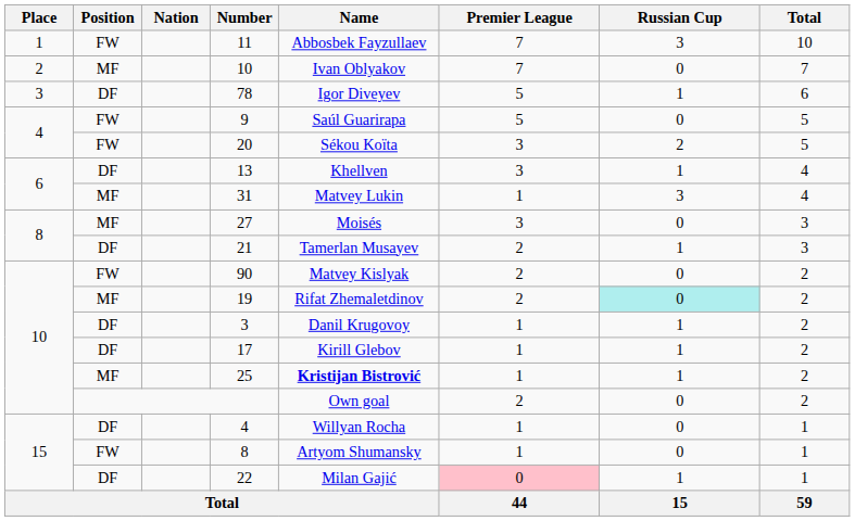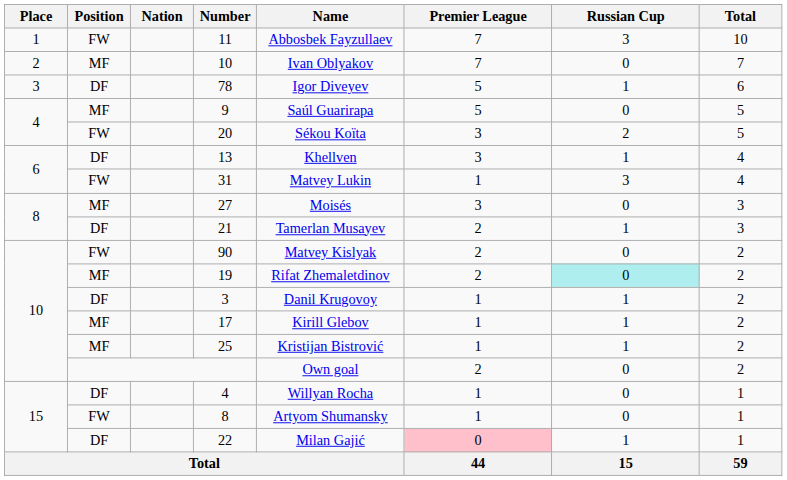9 | Position: FW -> MF
31 | Position: MF -> FW
17 | Position: DF -> MF
25 | Name: bold -> normal
